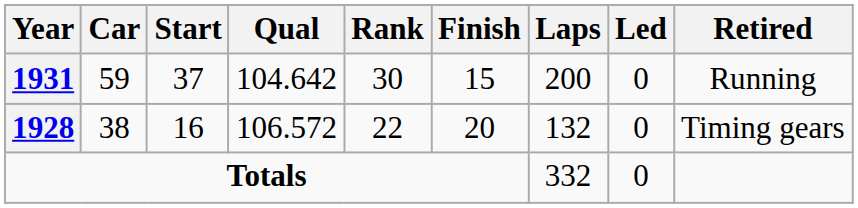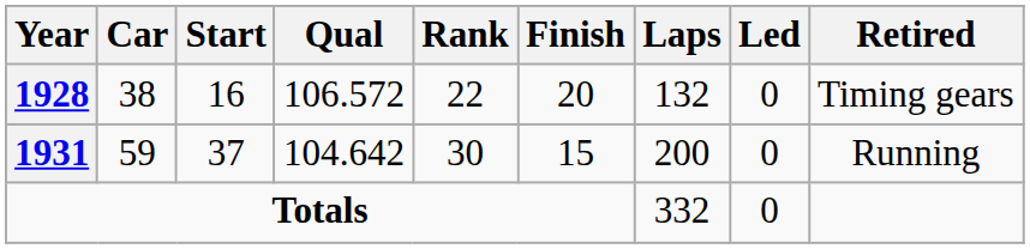rows swapped: 1928 <-> 1931
